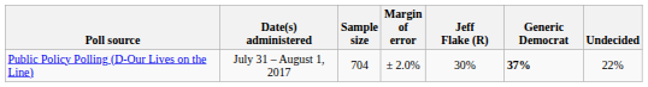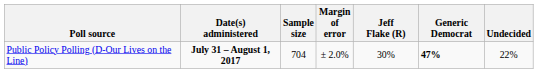Public Policy Polling (D-Our Lives on the Line) | Date(s) administered: normal -> bold
Public Policy Polling (D-Our Lives on the Line) | Generic Democrat: 37% -> 47%
